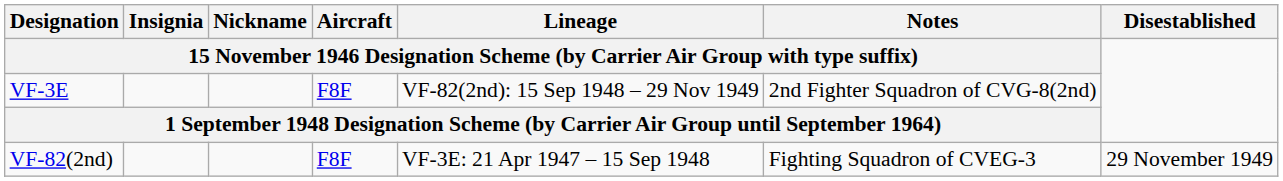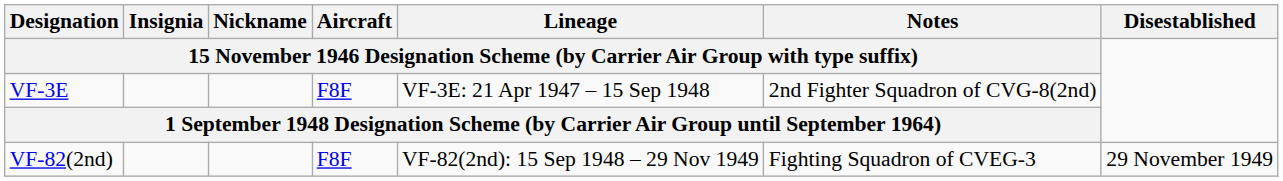VF-3E | column 5: VF-82(2nd): 15 Sep 1948 – 29 Nov 1949 -> VF-3E: 21 Apr 1947 – 15 Sep 1948
VF-82(2nd) | column 5: VF-3E: 21 Apr 1947 – 15 Sep 1948 -> VF-82(2nd): 15 Sep 1948 – 29 Nov 1949
